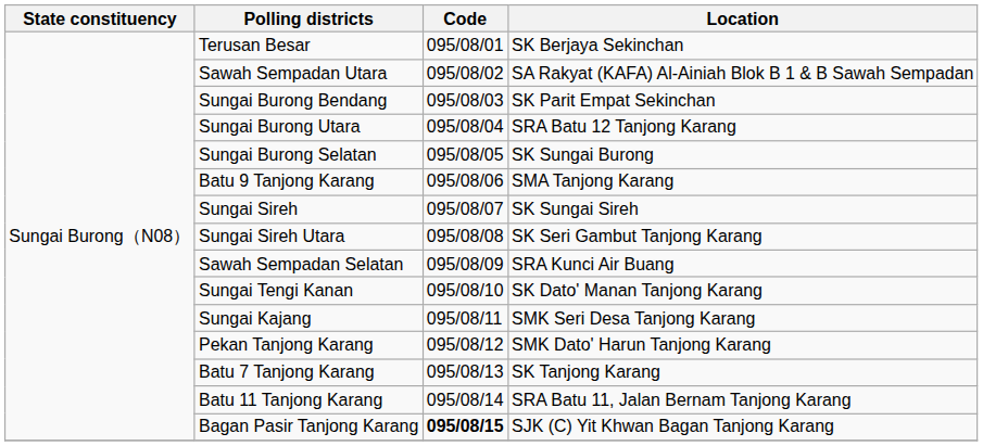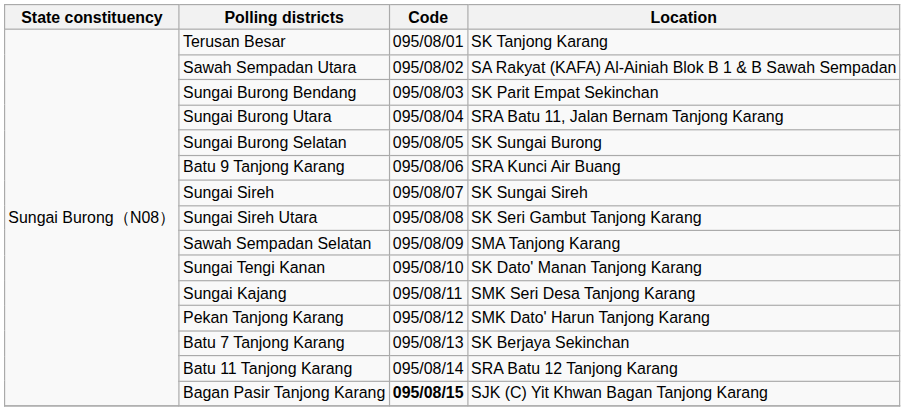Terusan Besar | Location: SK Berjaya Sekinchan -> SK Tanjong Karang
Sungai Burong Utara | Location: SRA Batu 12 Tanjong Karang -> SRA Batu 11, Jalan Bernam Tanjong Karang
Batu 9 Tanjong Karang | Location: SMA Tanjong Karang -> SRA Kunci Air Buang
Sawah Sempadan Selatan | Location: SRA Kunci Air Buang -> SMA Tanjong Karang
Batu 7 Tanjong Karang | Location: SK Tanjong Karang -> SK Berjaya Sekinchan
Batu 11 Tanjong Karang | Location: SRA Batu 11, Jalan Bernam Tanjong Karang -> SRA Batu 12 Tanjong Karang
